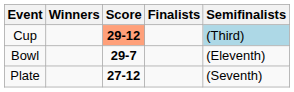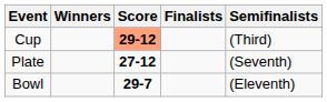Cup | Semifinalists: lightblue background -> no background
rows swapped: Plate <-> Bowl
